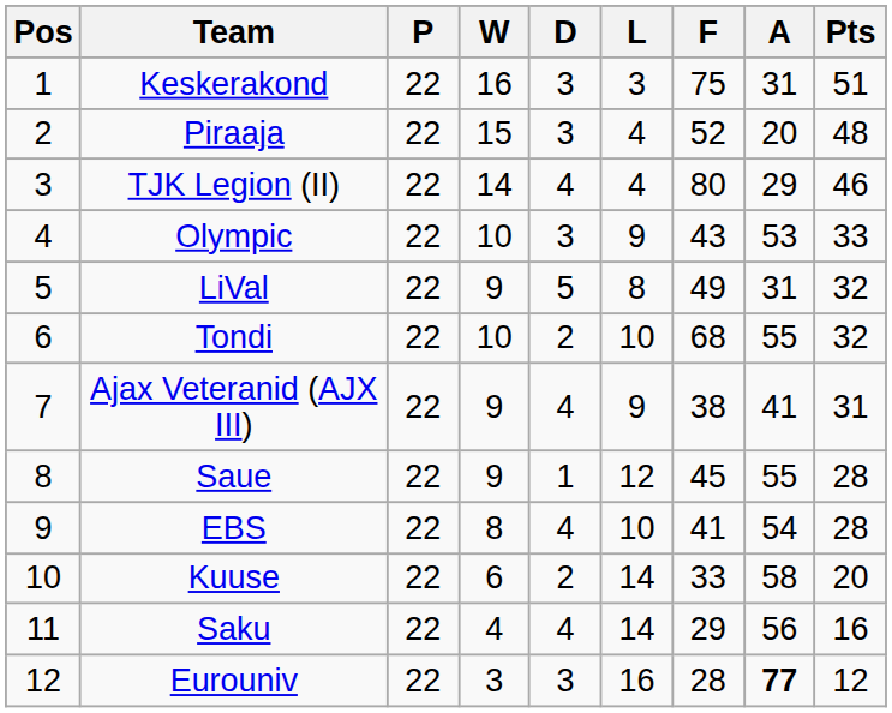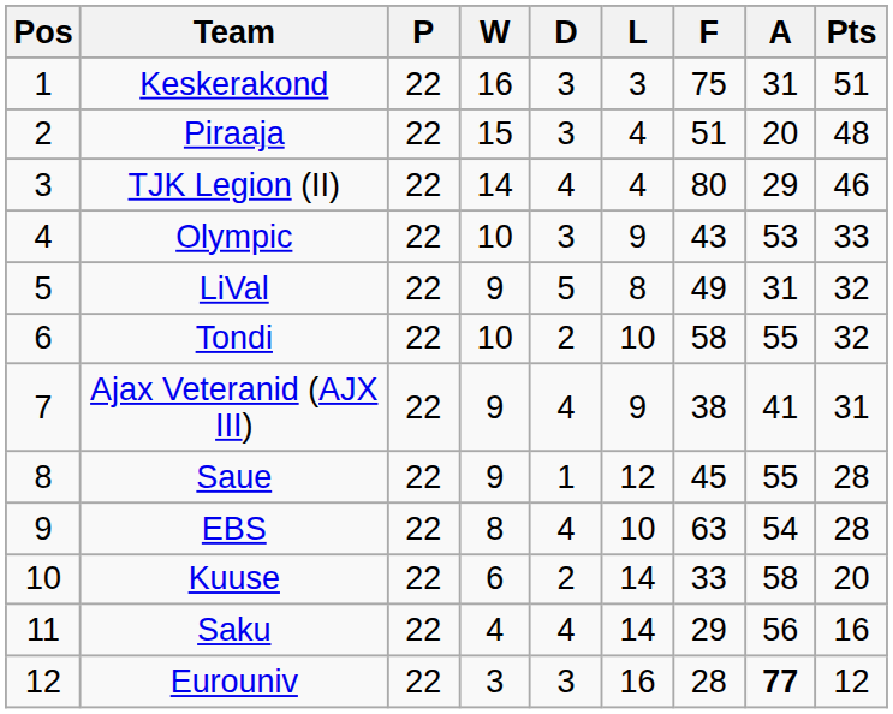Piraaja | F: 52 -> 51
Tondi | F: 68 -> 58
EBS | F: 41 -> 63
